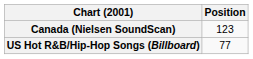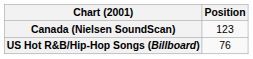US Hot R&B/Hip-Hop Songs (Billboard) | Position: 77 -> 76
